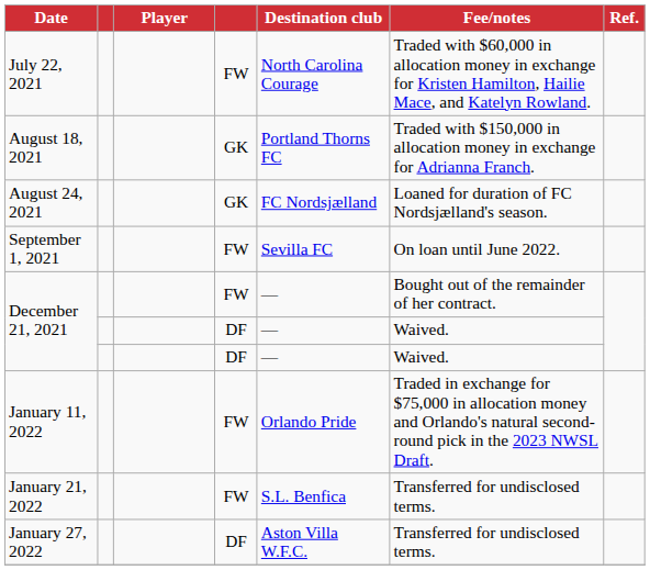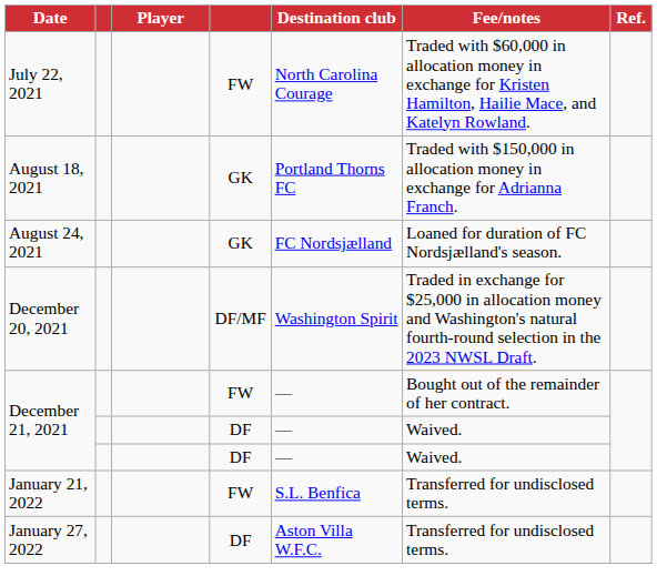- row: September 1, 2021 | FW | Sevilla FC | On loan until June 2022.
+ row: December 20, 2021 | DF/MF | Washington Spirit | Traded in exchange for $25,000 in allocation money and Washington's natural fourth-round selection in the 2023 NWSL Draft.
- row: January 11, 2022 | FW | Orlando Pride | Traded in exchange for $75,000 in allocation money and Orlando's natural second-round pick in the 2023 NWSL Draft.
